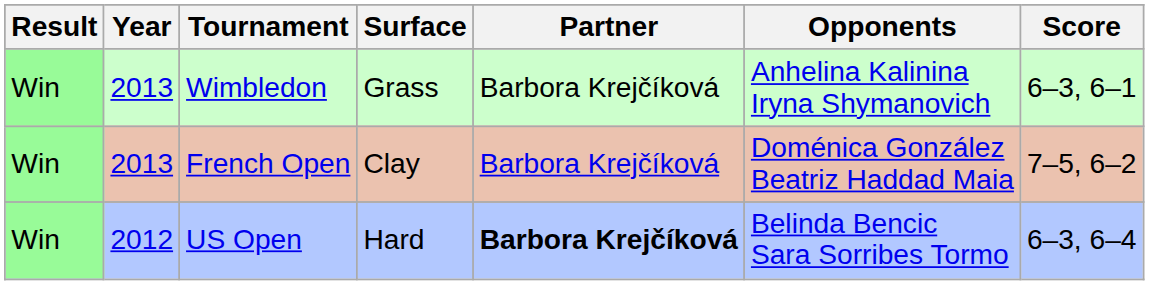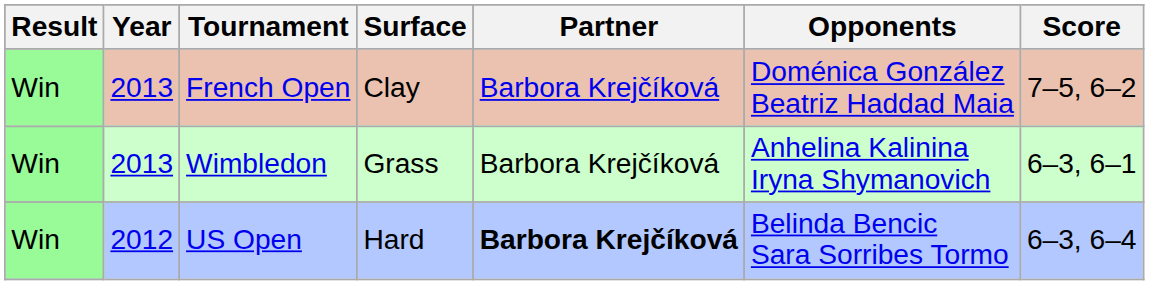rows swapped: French Open <-> Wimbledon
